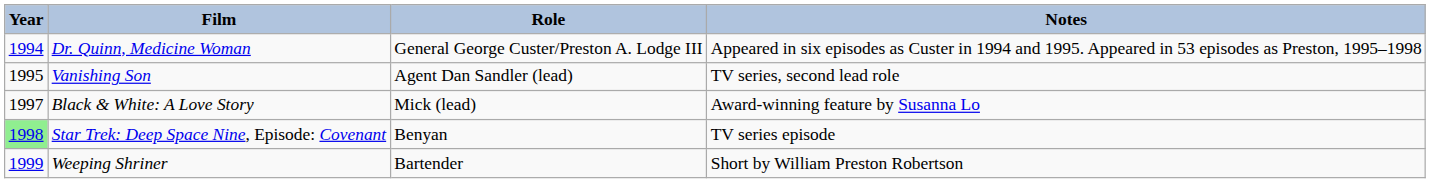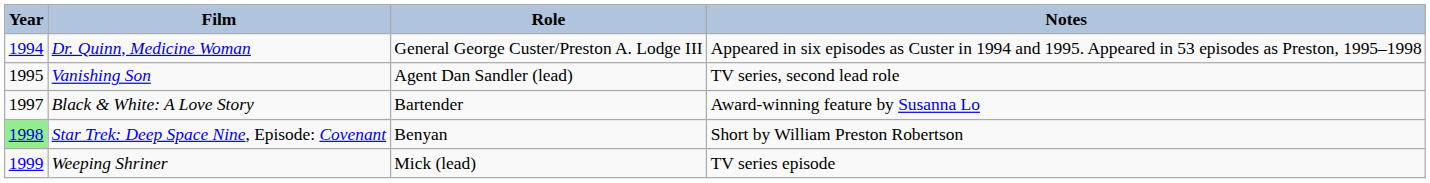Black & White: A Love Story | Role: Mick (lead) -> Bartender
Star Trek: Deep Space Nine, Episode: Covenant | Notes: TV series episode -> Short by William Preston Robertson
Weeping Shriner | Role: Bartender -> Mick (lead)
Weeping Shriner | Notes: Short by William Preston Robertson -> TV series episode
